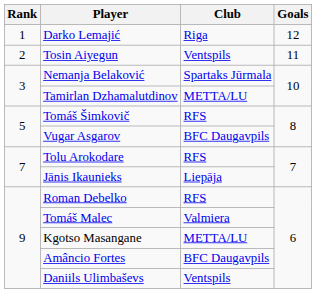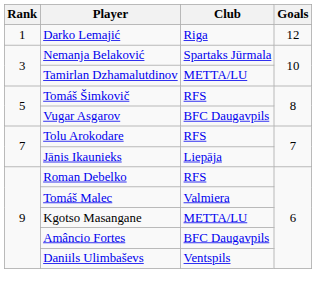- row: 2 | Tosin Aiyegun | Ventspils | 11
